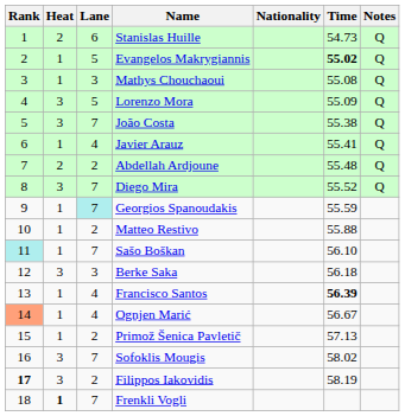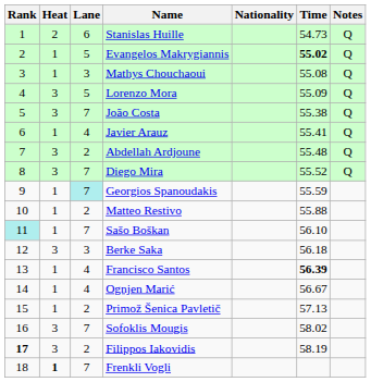Abdellah Ardjoune | Heat: 2 -> 3
Ognjen Marić | Rank: lightsalmon background -> no background
